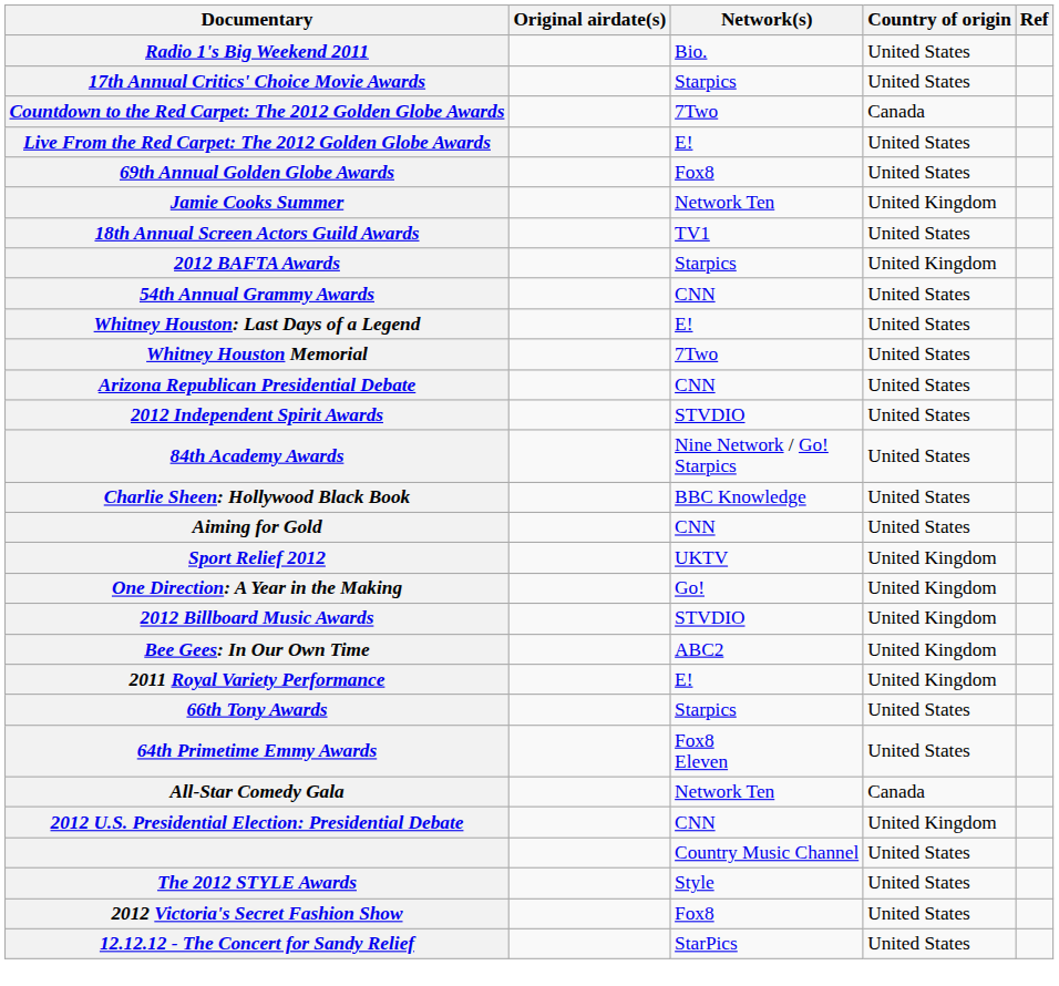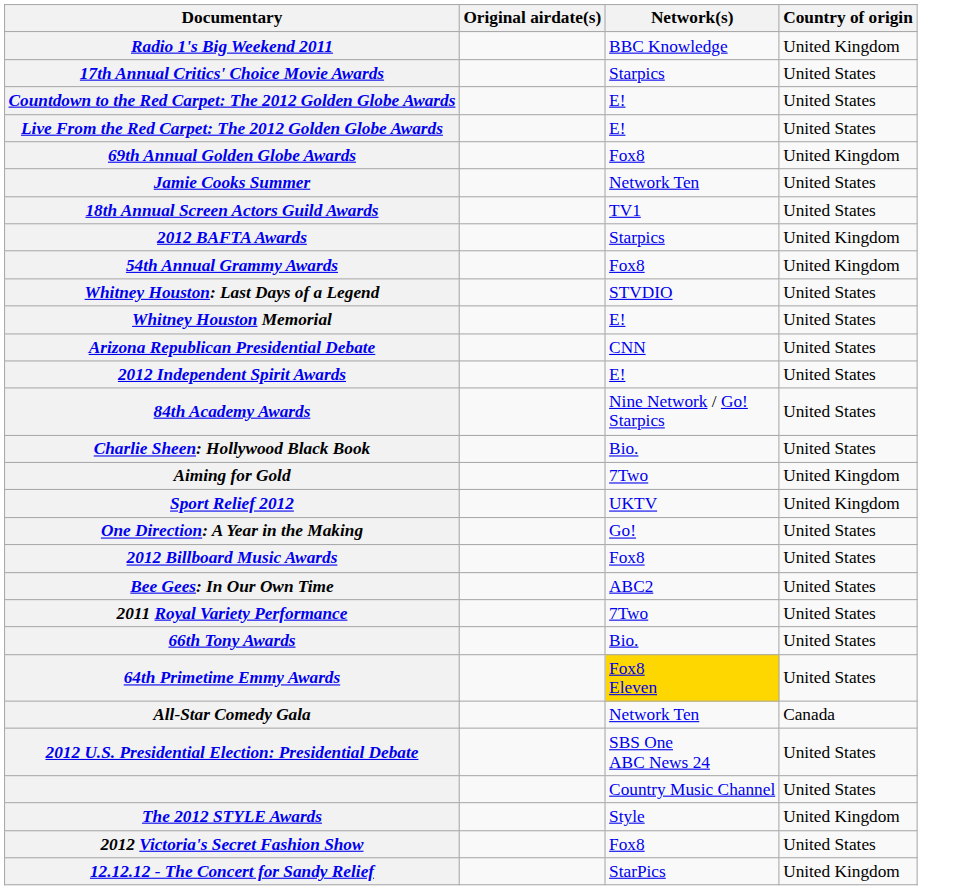- column: Ref
Radio 1's Big Weekend 2011 | Network(s): Bio. -> BBC Knowledge
Radio 1's Big Weekend 2011 | Country of origin: United States -> United Kingdom
Countdown to the Red Carpet: The 2012 Golden Globe Awards | Network(s): 7Two -> E!
Countdown to the Red Carpet: The 2012 Golden Globe Awards | Country of origin: Canada -> United States
69th Annual Golden Globe Awards | Country of origin: United States -> United Kingdom
Jamie Cooks Summer | Country of origin: United Kingdom -> United States
54th Annual Grammy Awards | Network(s): CNN -> Fox8
54th Annual Grammy Awards | Country of origin: United States -> United Kingdom
Whitney Houston: Last Days of a Legend | Network(s): E! -> STVDIO
Whitney Houston Memorial | Network(s): 7Two -> E!
2012 Independent Spirit Awards | Network(s): STVDIO -> E!
Charlie Sheen: Hollywood Black Book | Network(s): BBC Knowledge -> Bio.
Aiming for Gold | Network(s): CNN -> 7Two
Aiming for Gold | Country of origin: United States -> United Kingdom
One Direction: A Year in the Making | Country of origin: United Kingdom -> United States
2012 Billboard Music Awards | Network(s): STVDIO -> Fox8
2012 Billboard Music Awards | Country of origin: United Kingdom -> United States
Bee Gees: In Our Own Time | Country of origin: United Kingdom -> United States
2011 Royal Variety Performance | Network(s): E! -> 7Two
2011 Royal Variety Performance | Country of origin: United Kingdom -> United States
66th Tony Awards | Network(s): Starpics -> Bio.
64th Primetime Emmy Awards | Network(s): no background -> gold background
2012 U.S. Presidential Election: Presidential Debate | Network(s): CNN -> SBS One ABC News 24
2012 U.S. Presidential Election: Presidential Debate | Country of origin: United Kingdom -> United States
The 2012 STYLE Awards | Country of origin: United States -> United Kingdom
12.12.12 - The Concert for Sandy Relief | Country of origin: United States -> United Kingdom
